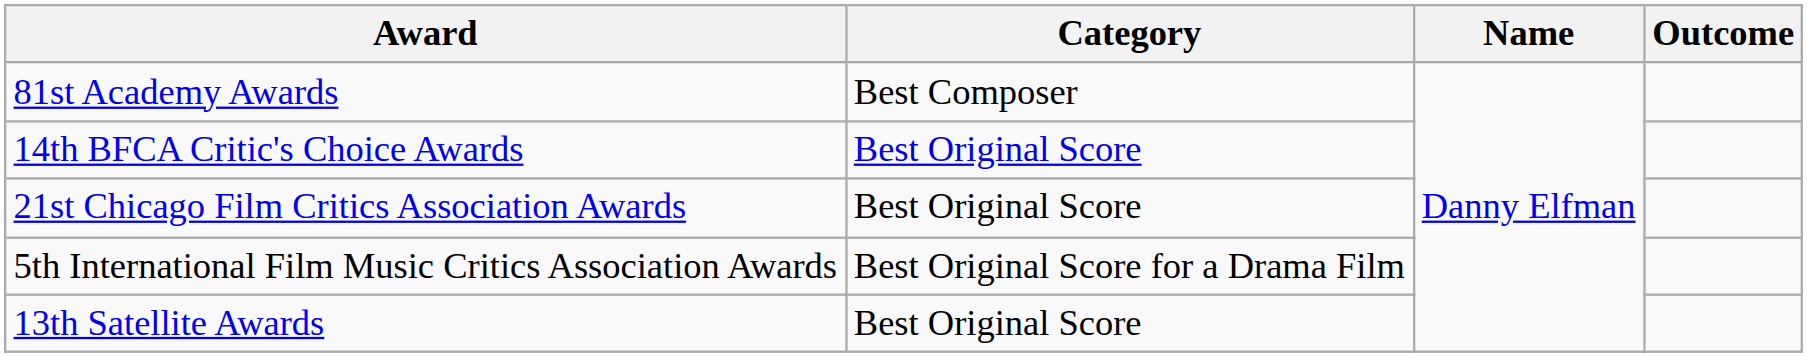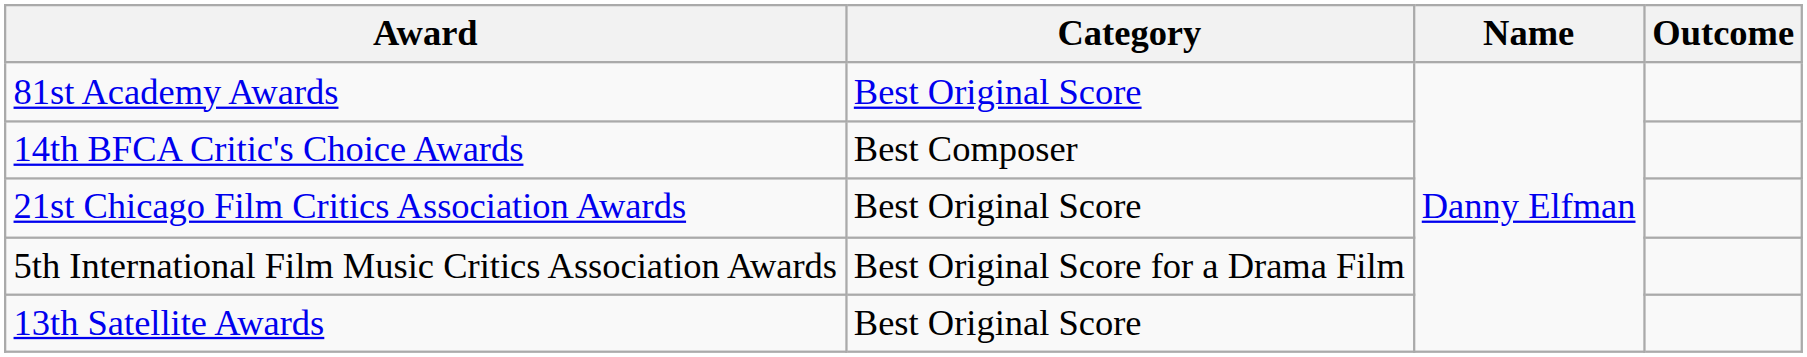81st Academy Awards | Category: Best Composer -> Best Original Score
14th BFCA Critic's Choice Awards | Category: Best Original Score -> Best Composer
